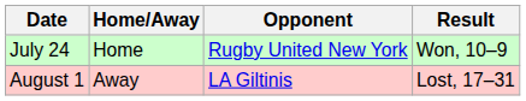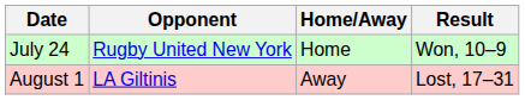columns swapped: Opponent <-> Home/Away
